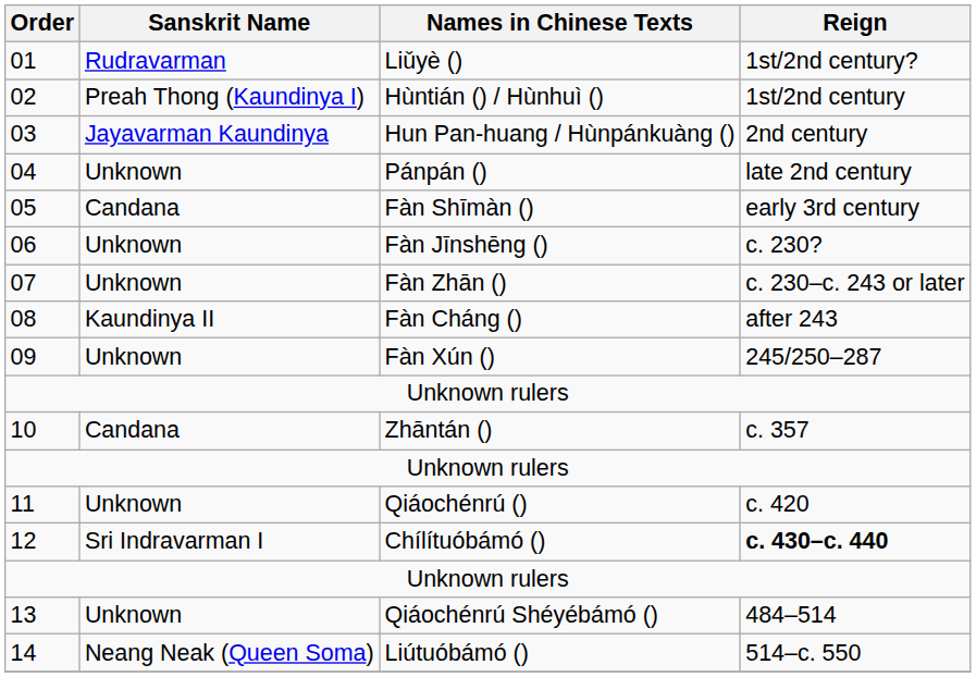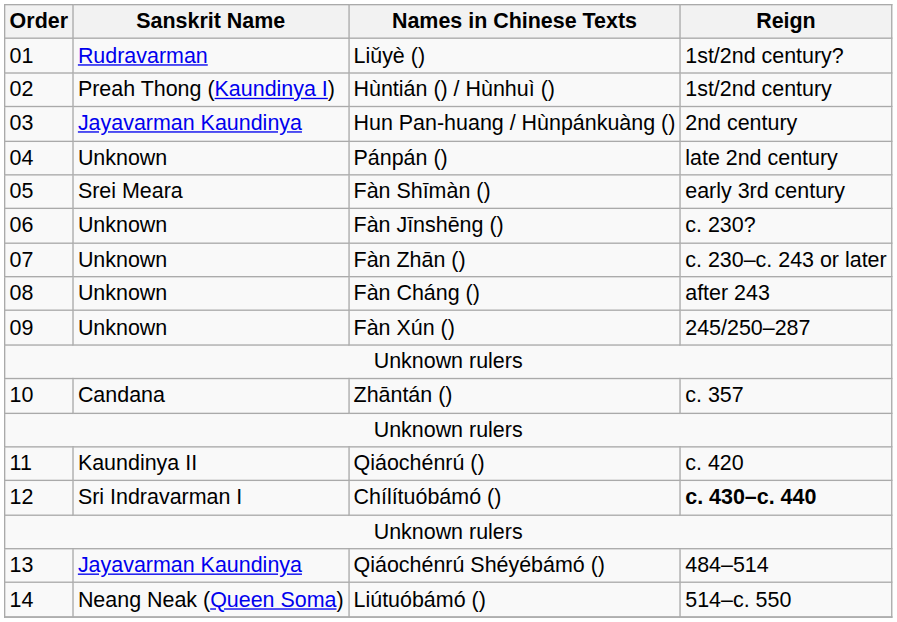05 | Sanskrit Name: Candana -> Srei Meara
08 | Sanskrit Name: Kaundinya II -> Unknown
11 | Sanskrit Name: Unknown -> Kaundinya II
13 | Sanskrit Name: Unknown -> Jayavarman Kaundinya
